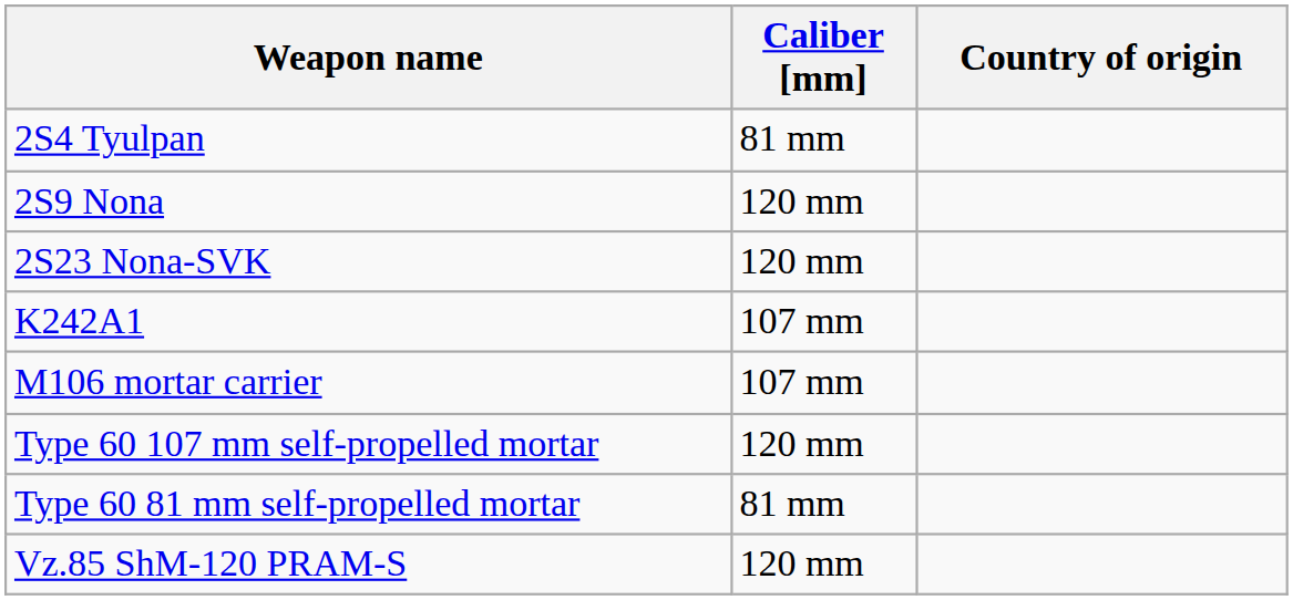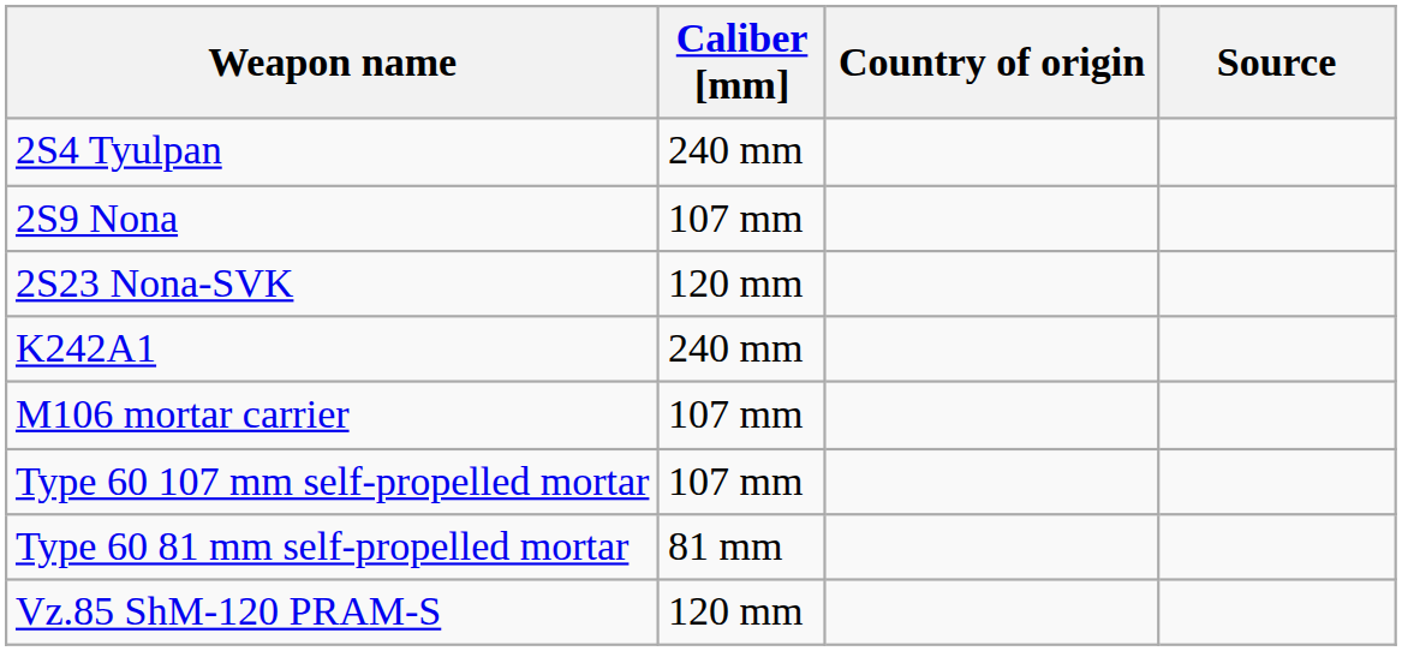+ column: Source
2S4 Tyulpan | Caliber [mm]: 81 mm -> 240 mm
2S9 Nona | Caliber [mm]: 120 mm -> 107 mm
K242A1 | Caliber [mm]: 107 mm -> 240 mm
Type 60 107 mm self-propelled mortar | Caliber [mm]: 120 mm -> 107 mm
